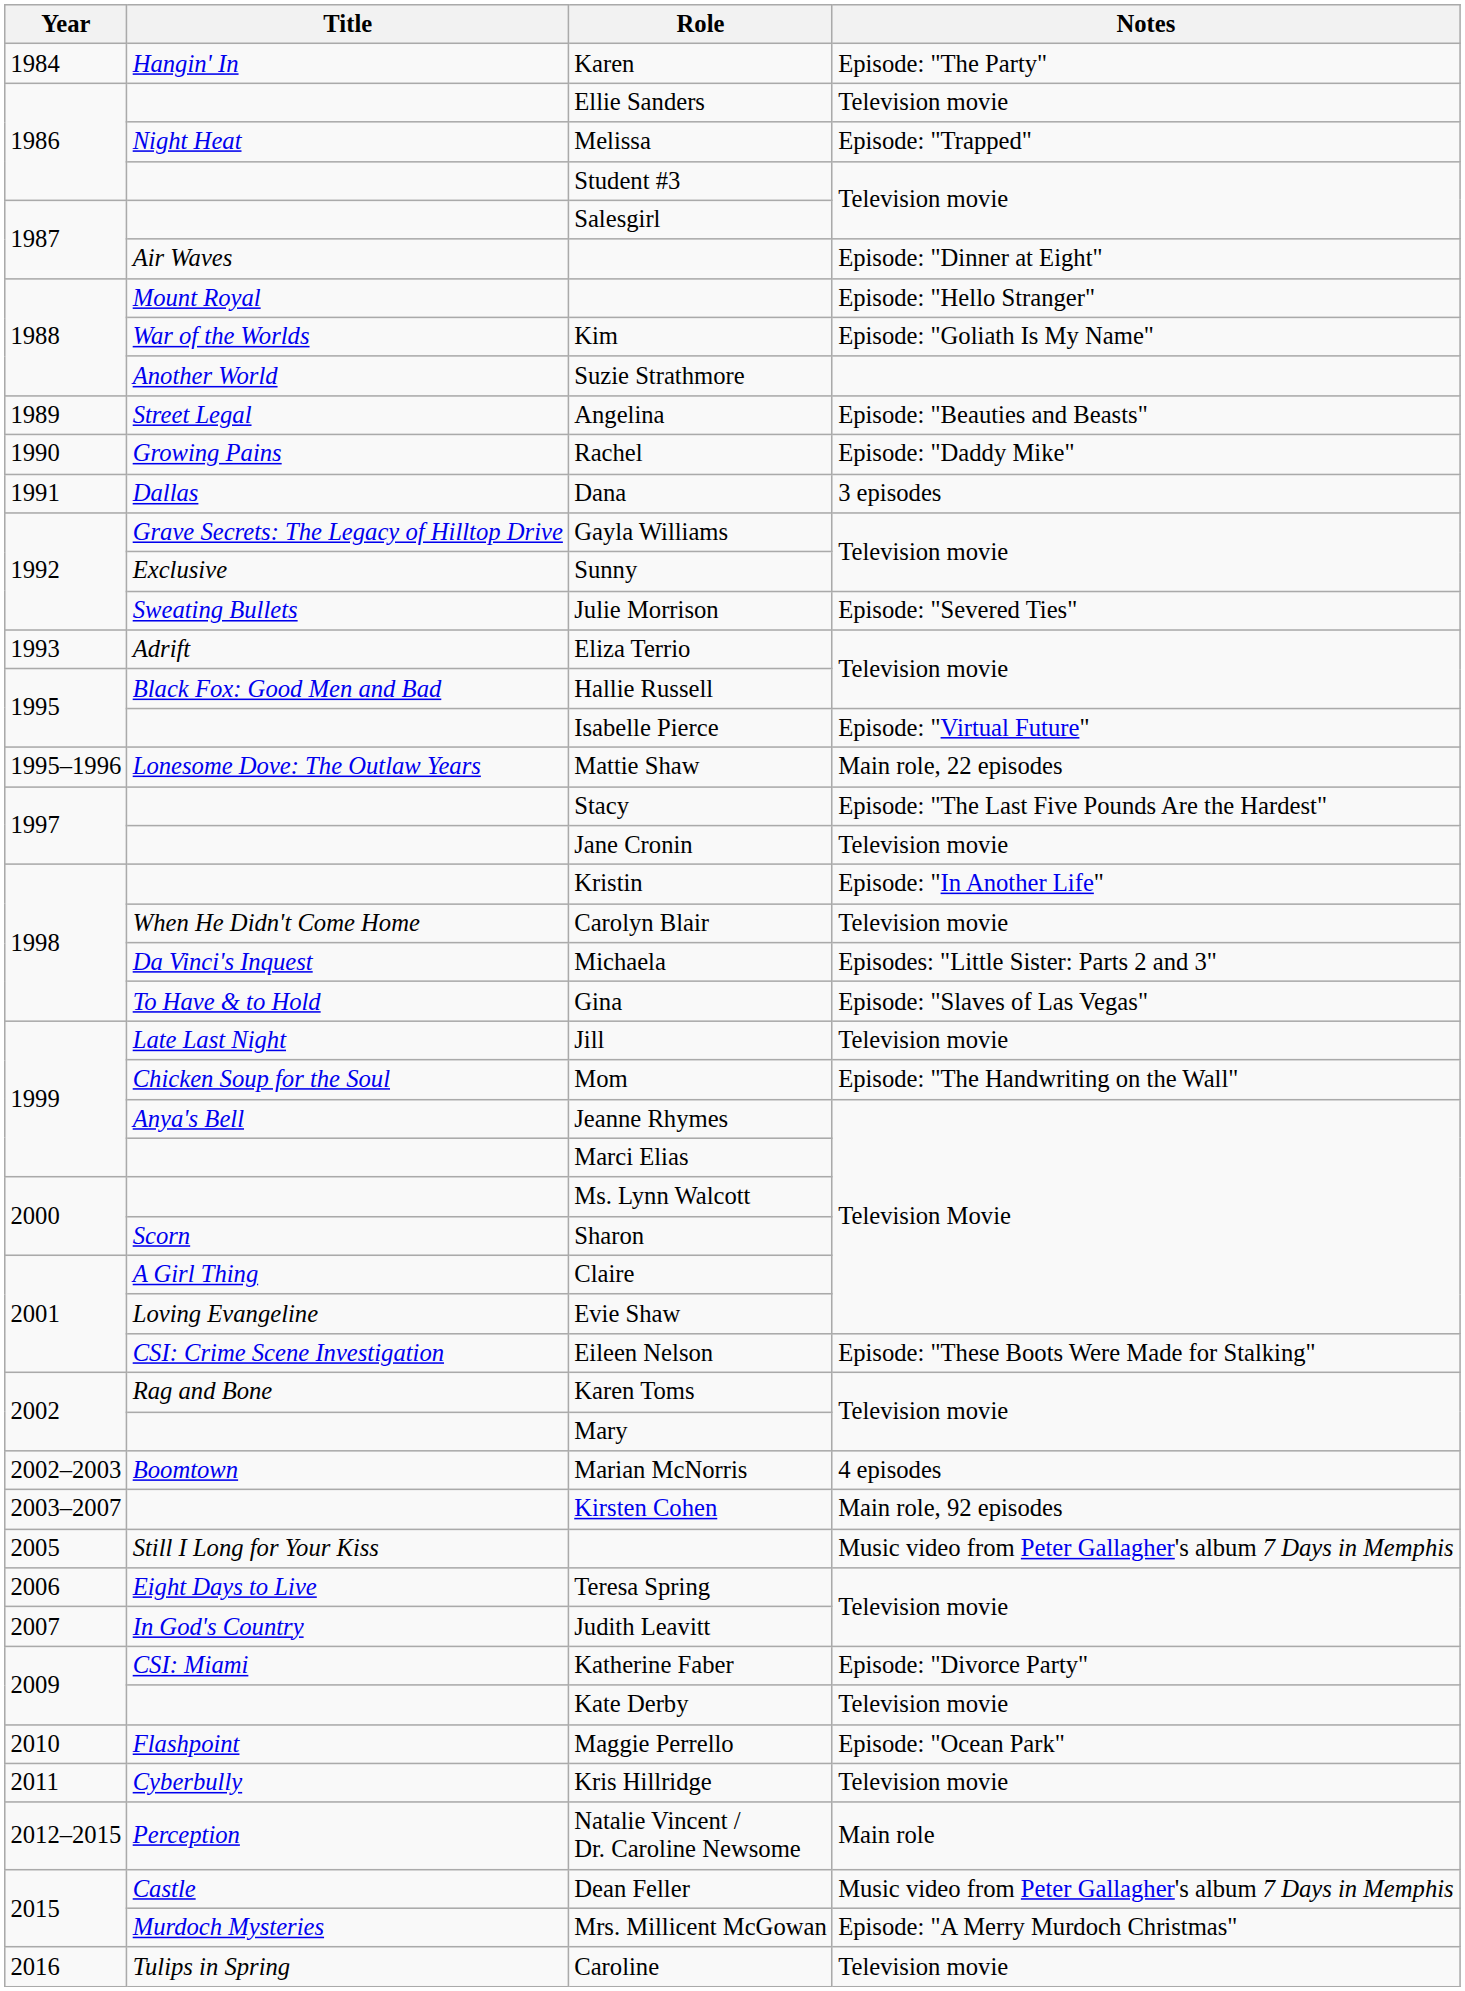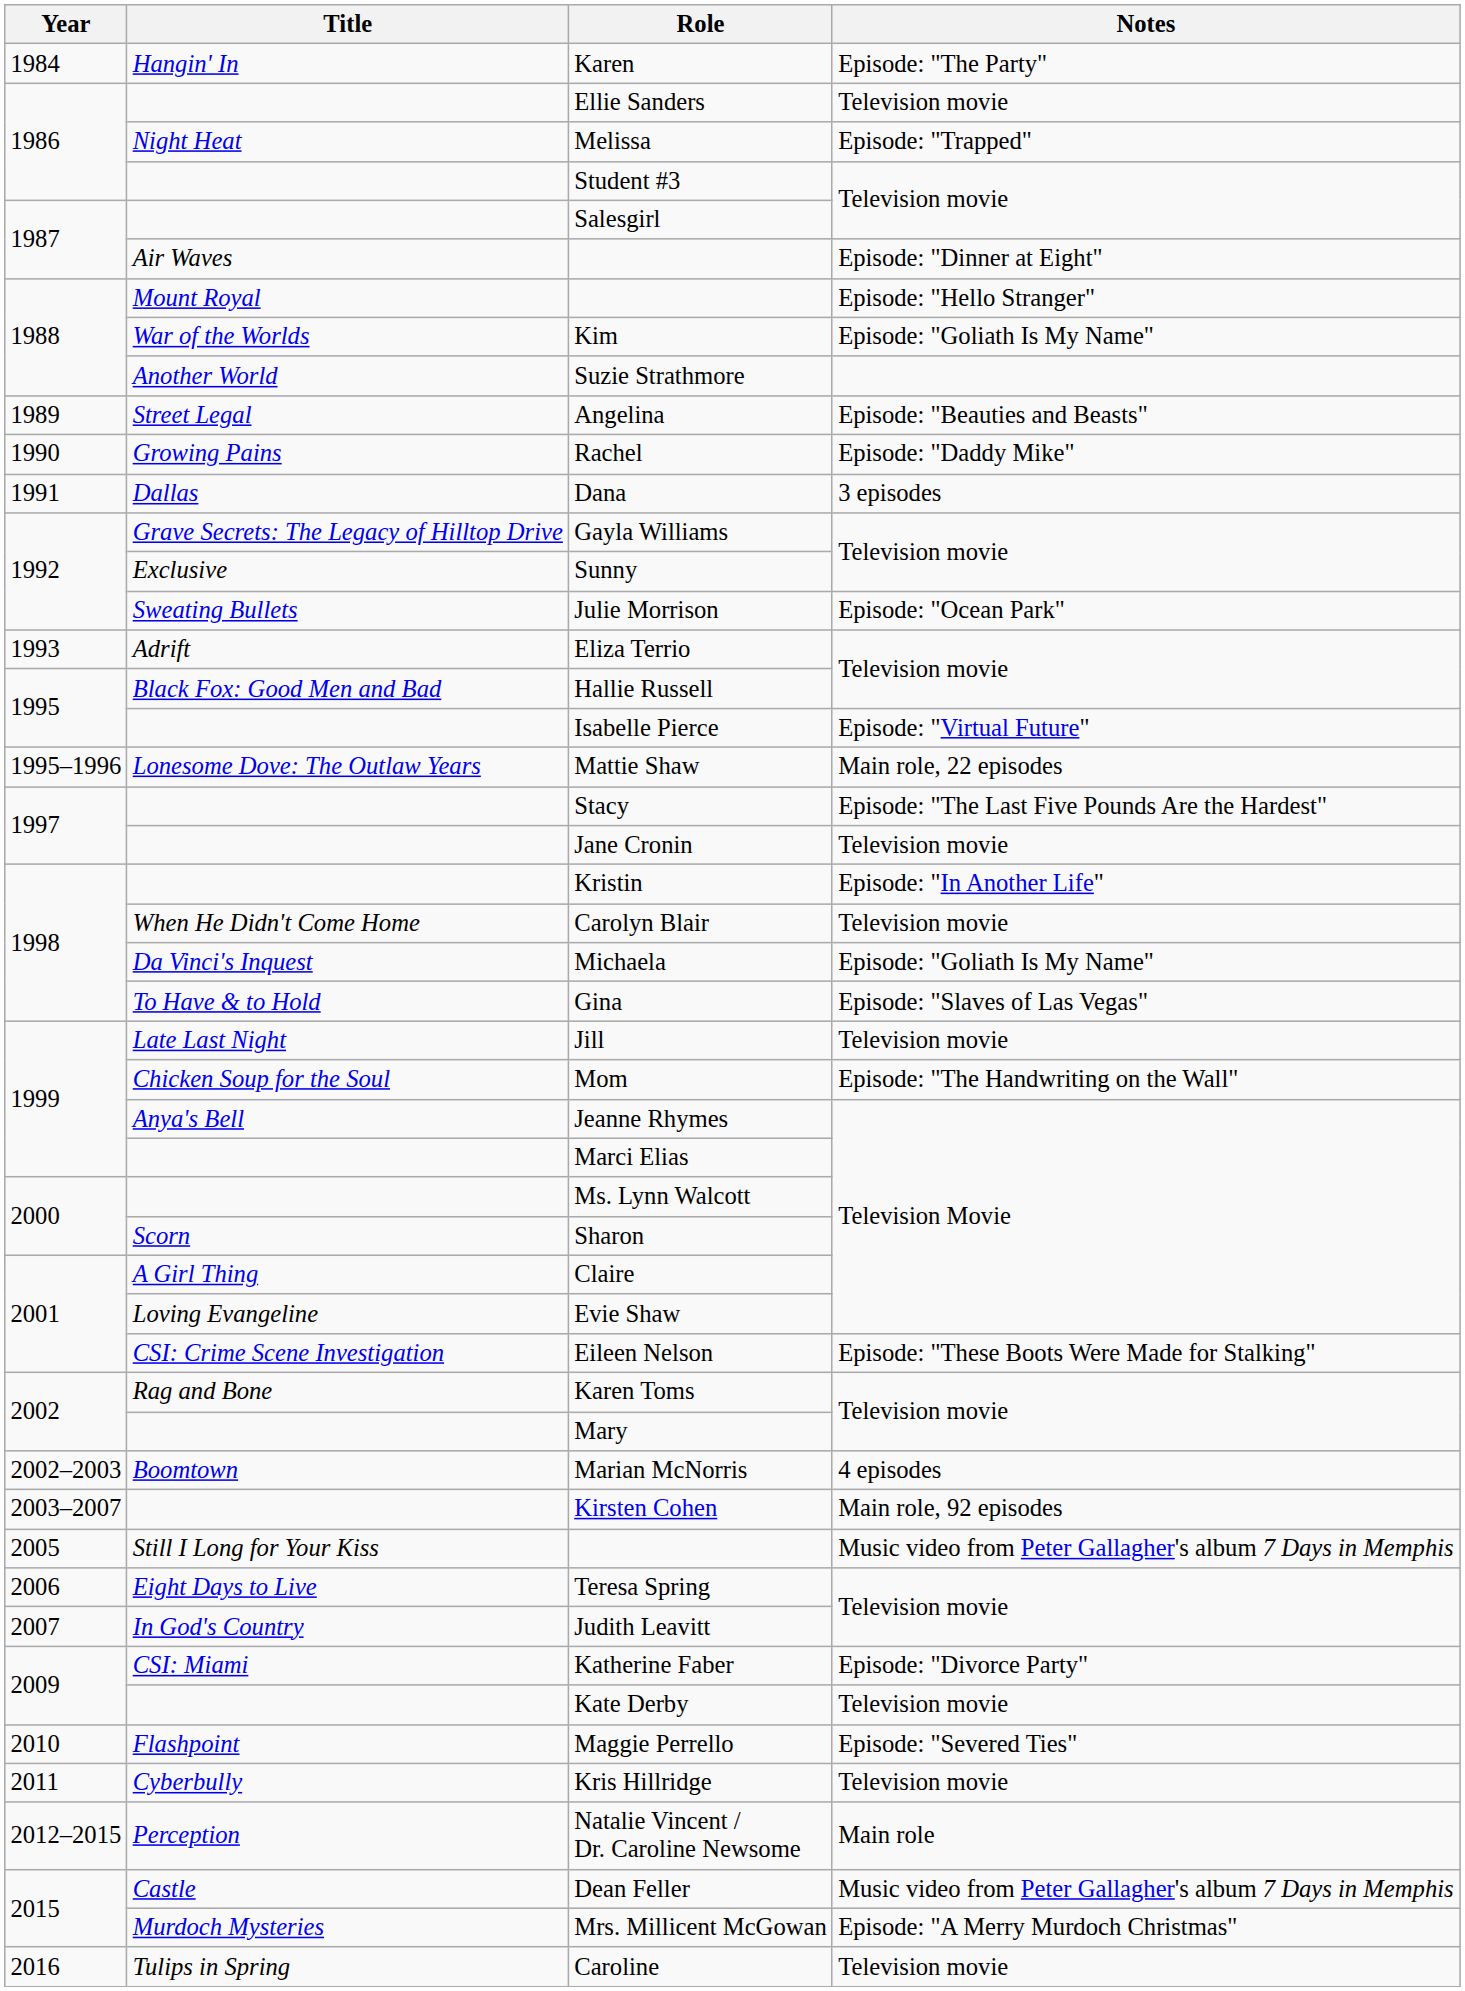Julie Morrison | Notes: Episode: "Severed Ties" -> Episode: "Ocean Park"
Michaela | Notes: Episodes: "Little Sister: Parts 2 and 3" -> Episode: "Goliath Is My Name"
Maggie Perrello | Notes: Episode: "Ocean Park" -> Episode: "Severed Ties"
